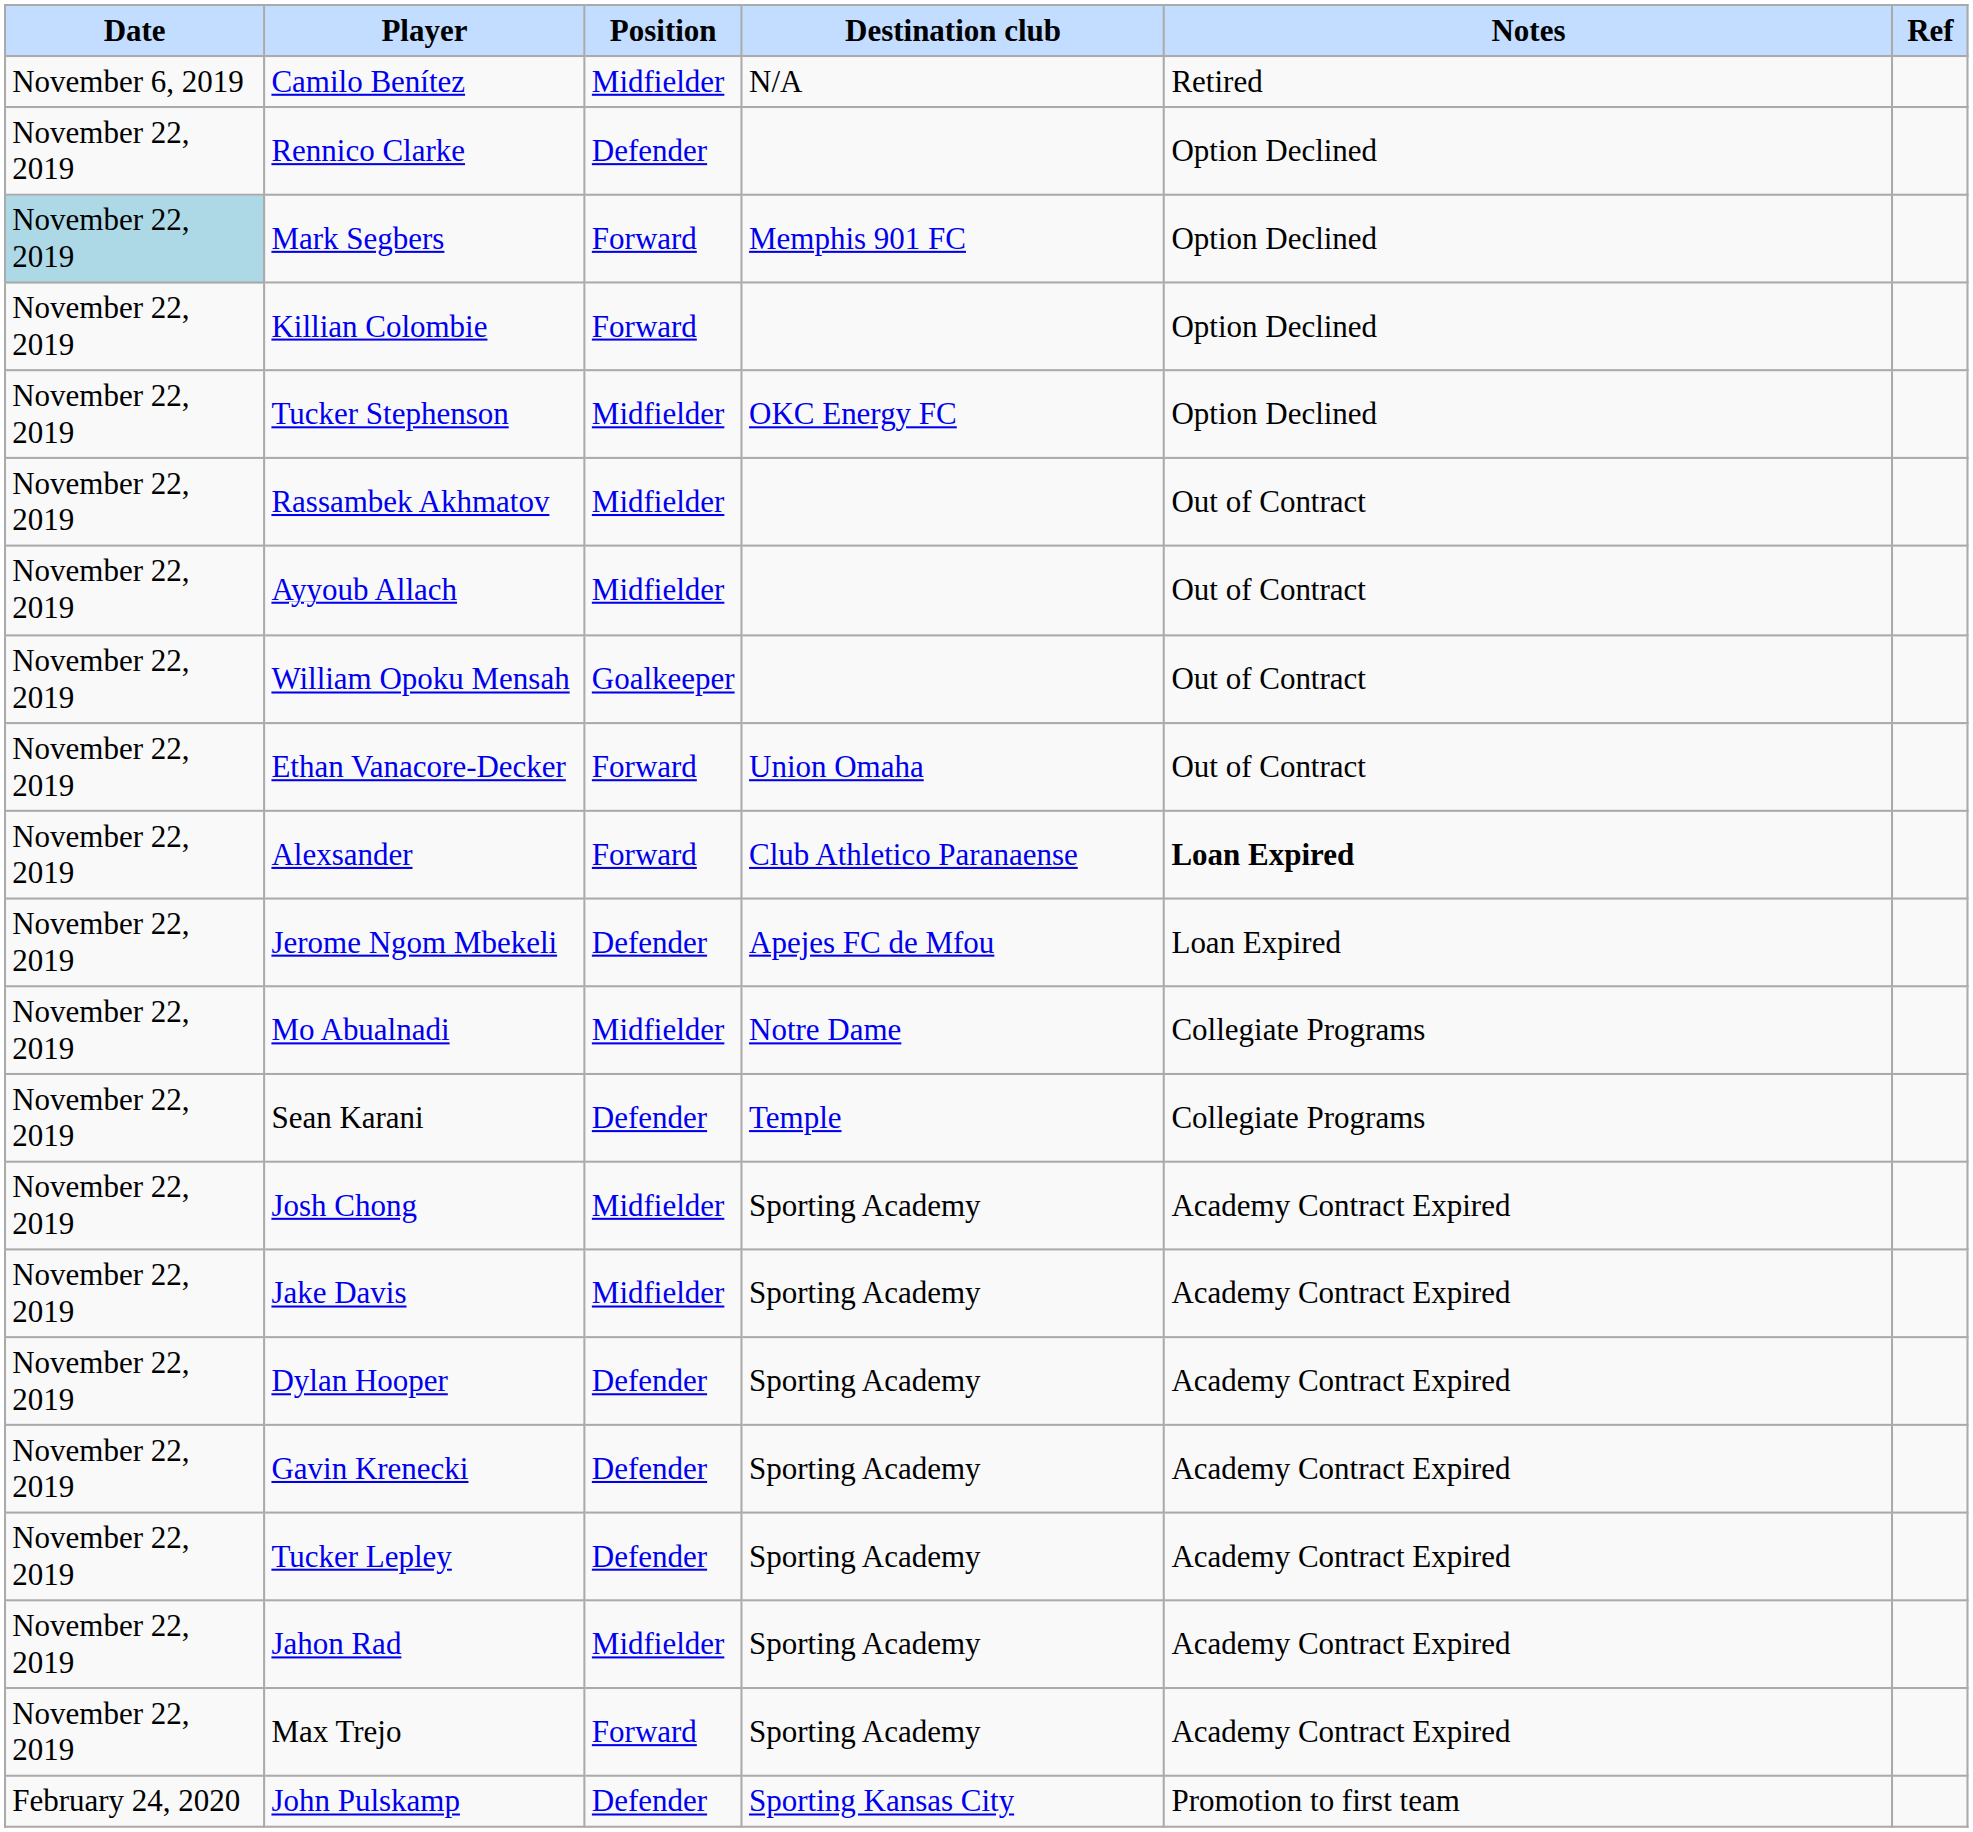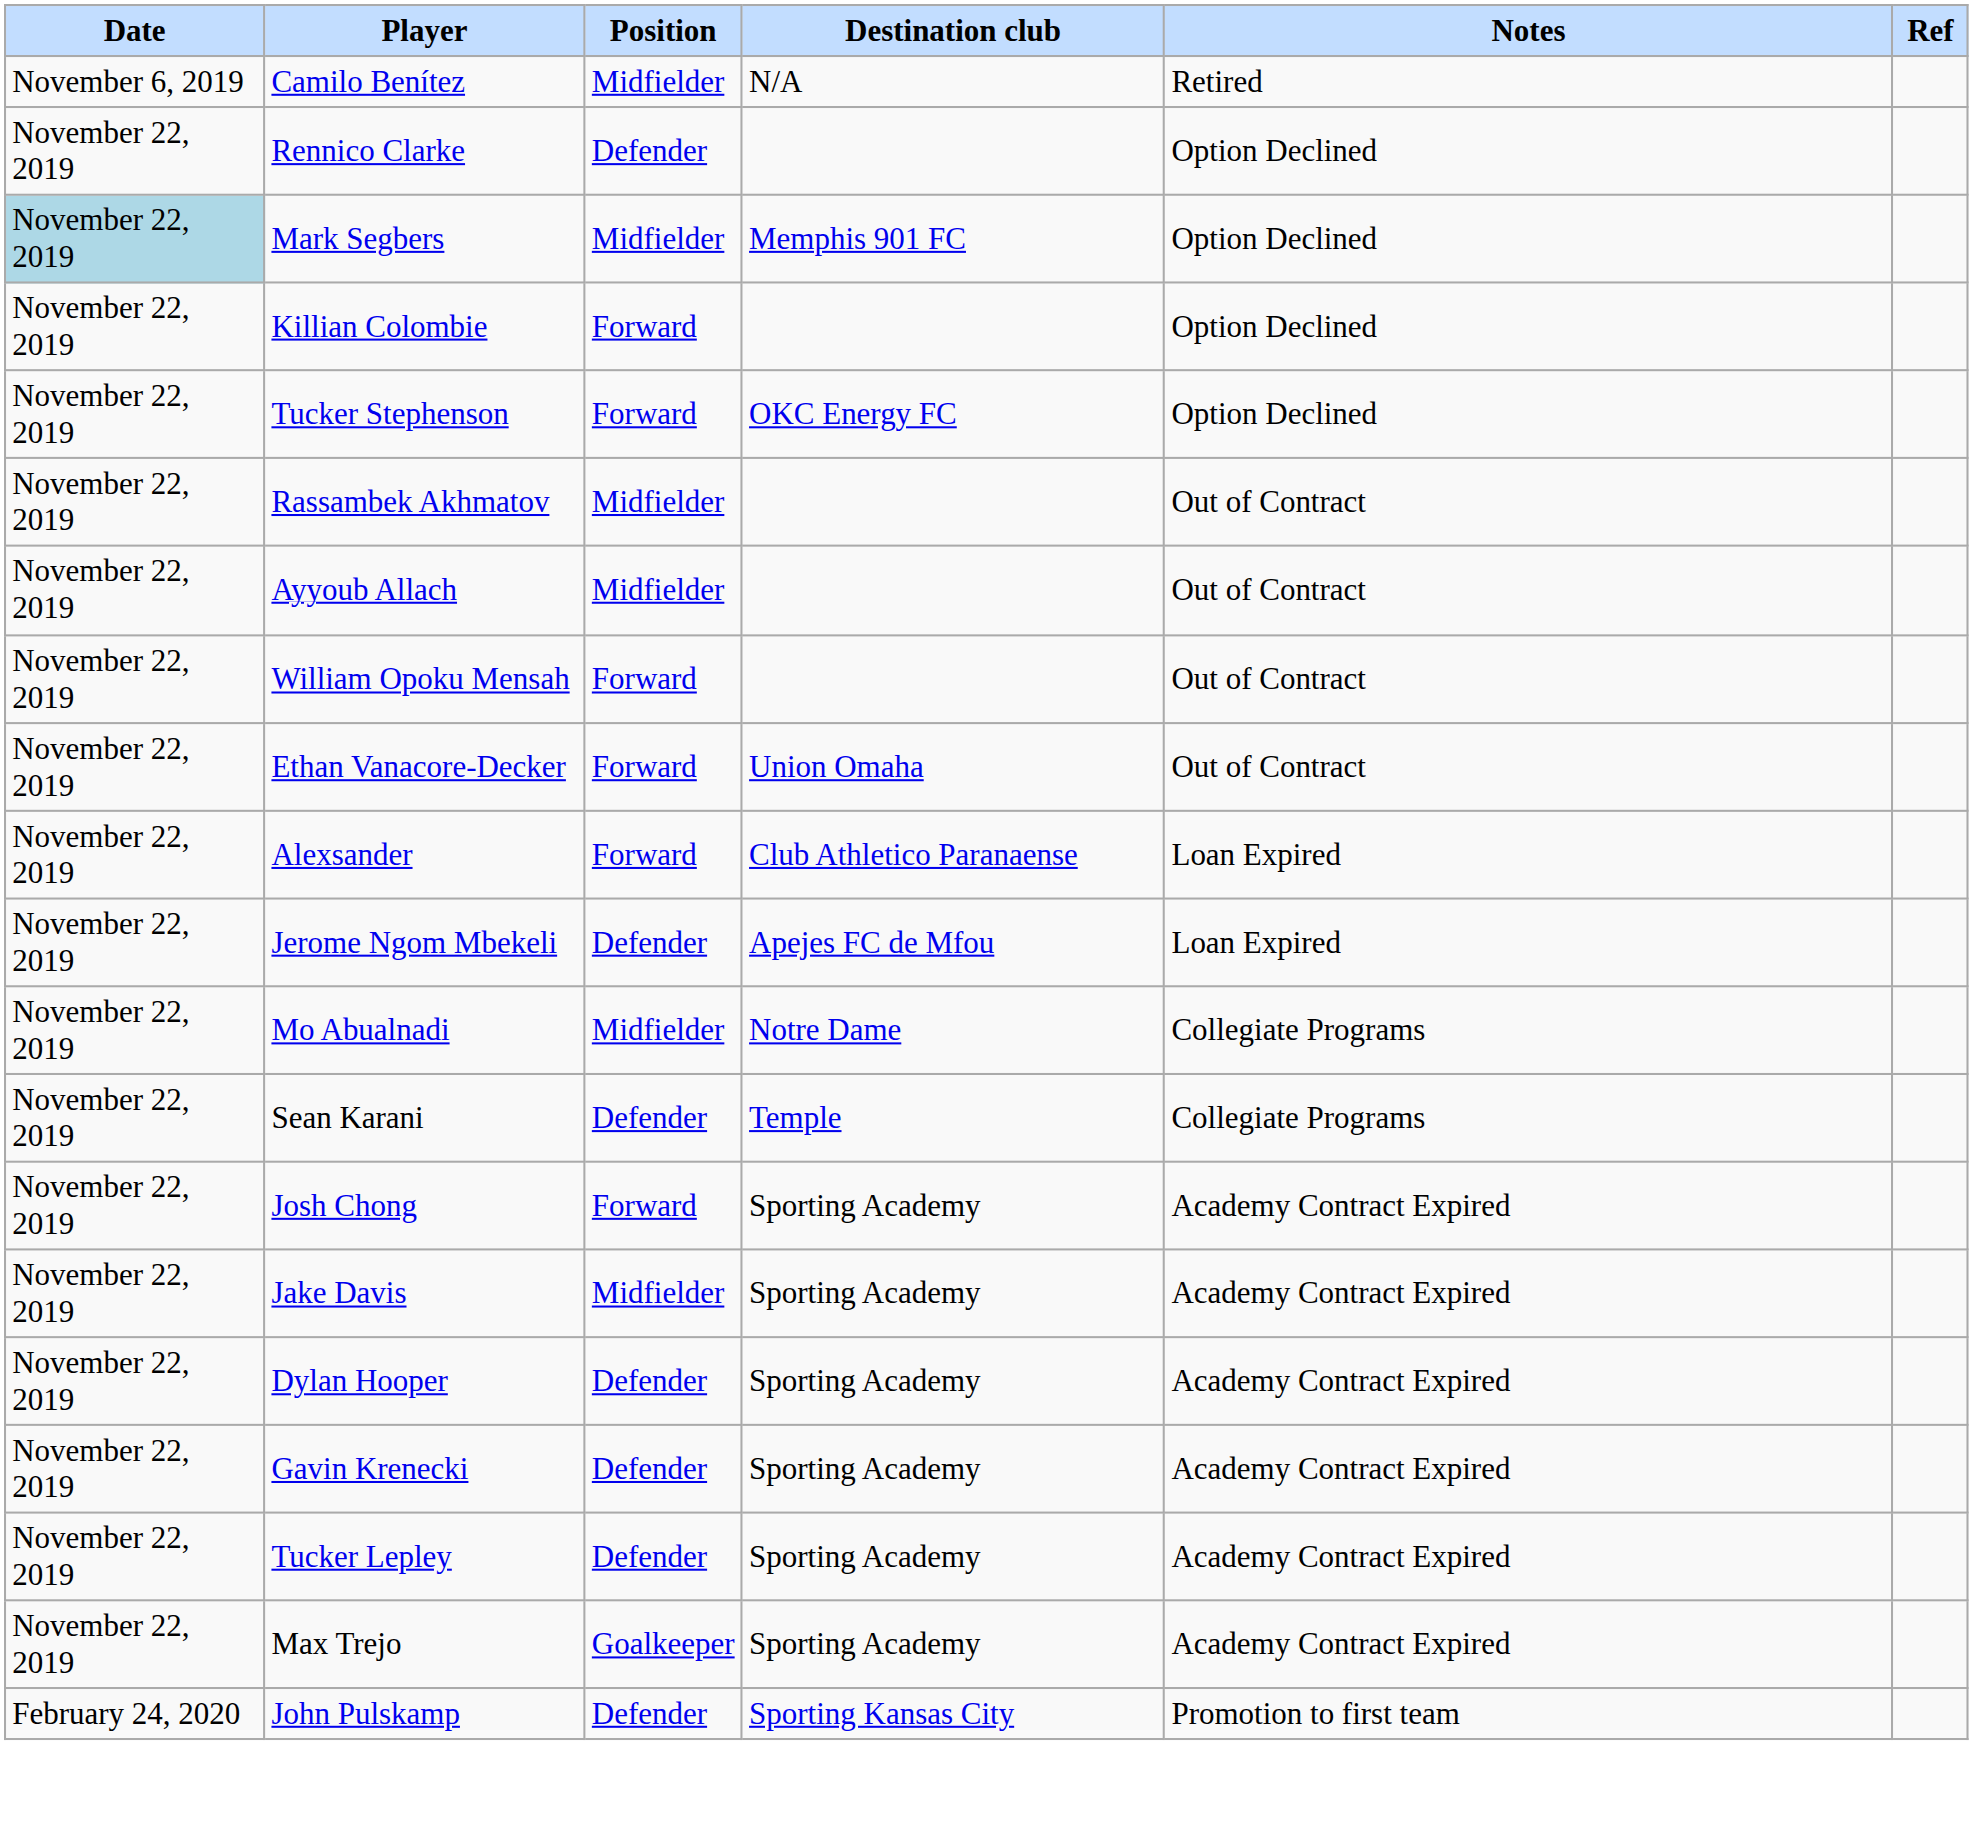Mark Segbers | Position: Forward -> Midfielder
Tucker Stephenson | Position: Midfielder -> Forward
William Opoku Mensah | Position: Goalkeeper -> Forward
Alexsander | Notes: bold -> normal
Josh Chong | Position: Midfielder -> Forward
- row: November 22, 2019 | Jahon Rad | Midfielder | Sporting Academy | Academy Contract Expired
Max Trejo | Position: Forward -> Goalkeeper
